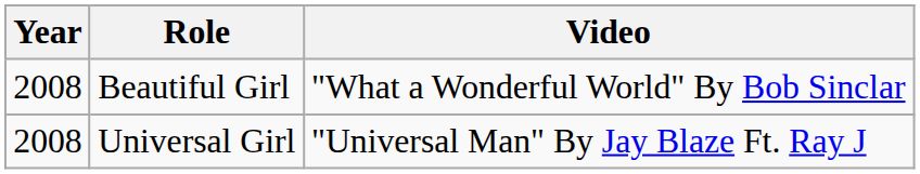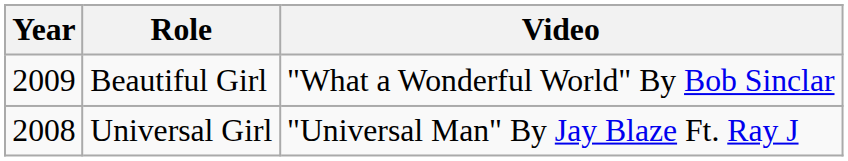Beautiful Girl | Year: 2008 -> 2009
